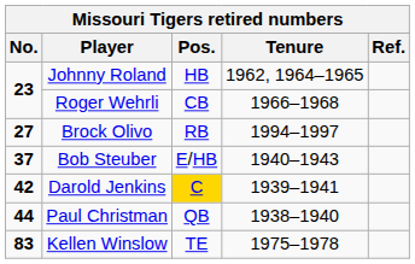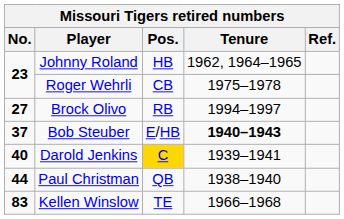Roger Wehrli | Tenure: 1966–1968 -> 1975–1978
Bob Steuber | Tenure: normal -> bold
Darold Jenkins | No.: 42 -> 40
Kellen Winslow | Tenure: 1975–1978 -> 1966–1968
